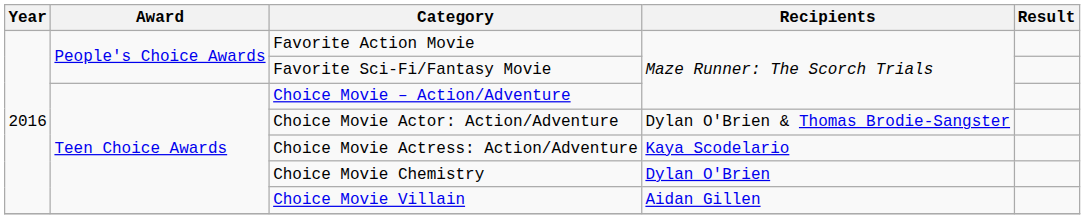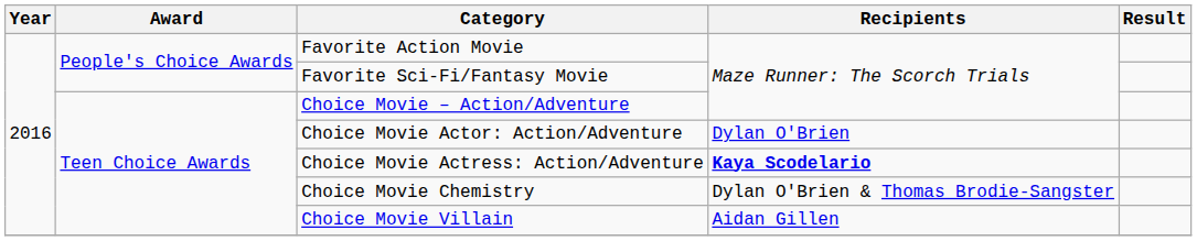Choice Movie Actor: Action/Adventure | Recipients: Dylan O'Brien & Thomas Brodie-Sangster -> Dylan O'Brien
Choice Movie Actress: Action/Adventure | Recipients: normal -> bold
Choice Movie Chemistry | Recipients: Dylan O'Brien -> Dylan O'Brien & Thomas Brodie-Sangster
